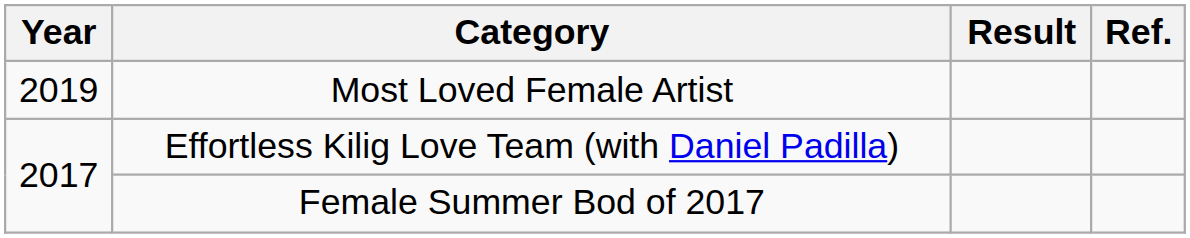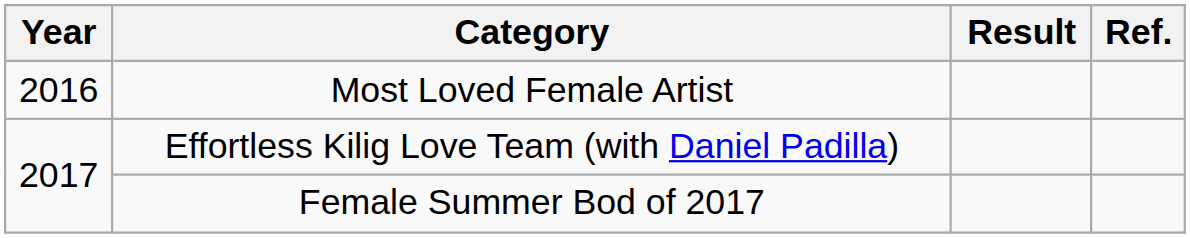Most Loved Female Artist | Year: 2019 -> 2016
